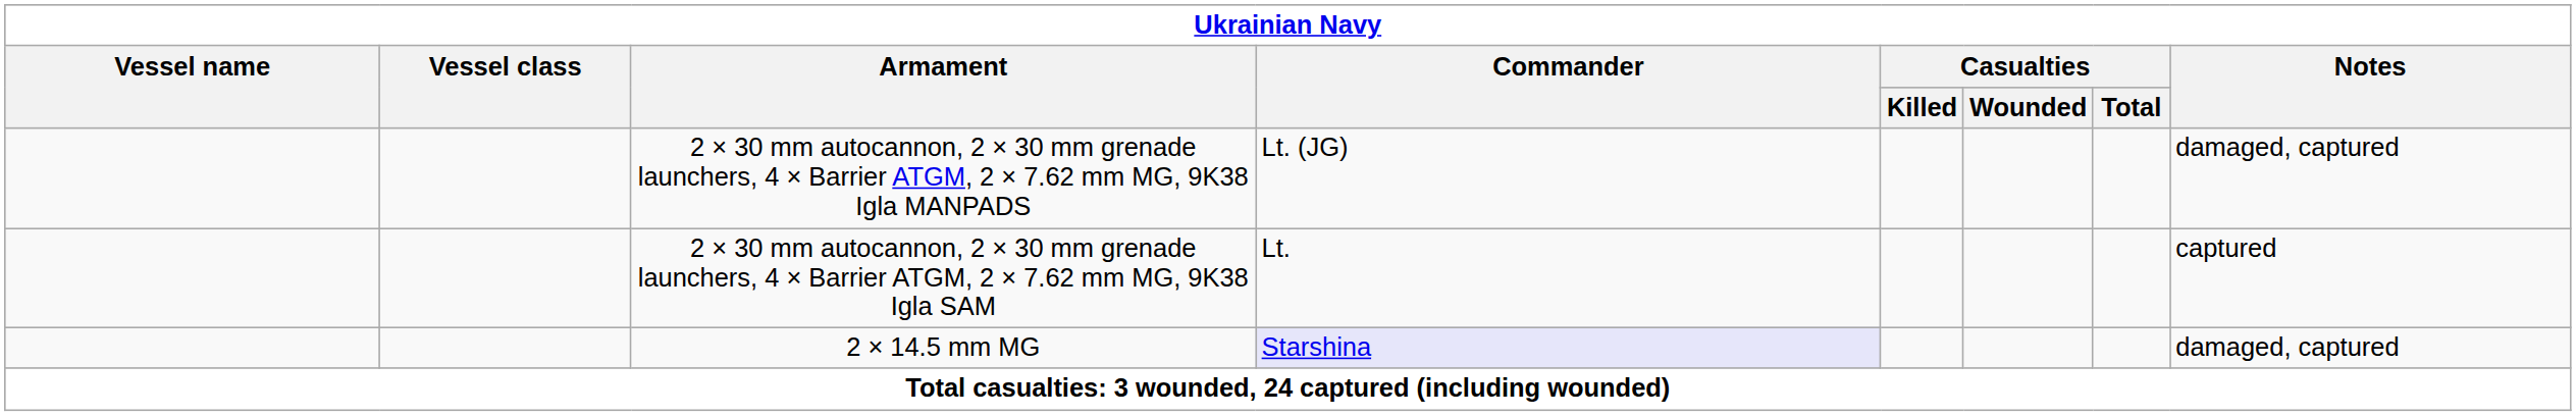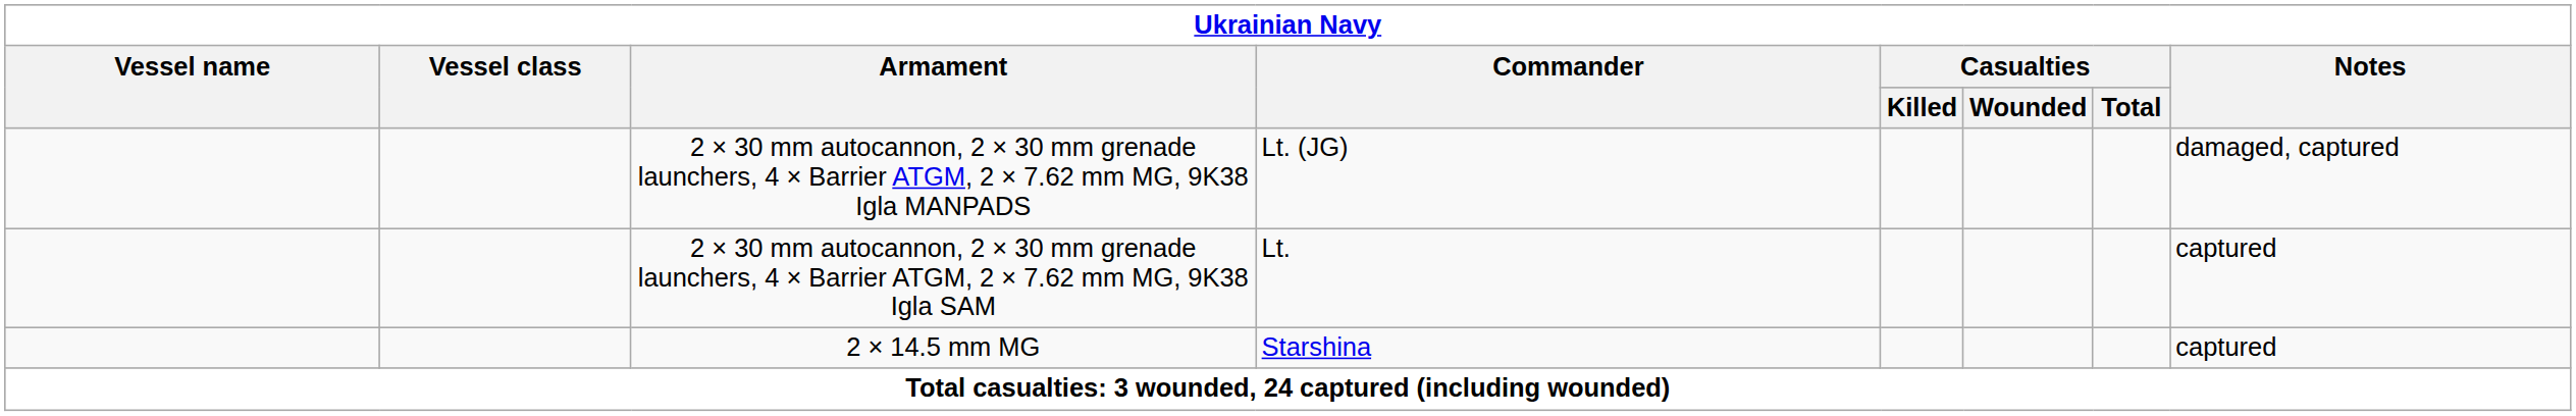2 × 14.5 mm MG | Ukrainian Navy / Commander: lavender background -> no background
2 × 14.5 mm MG | Ukrainian Navy / Notes: damaged, captured -> captured
